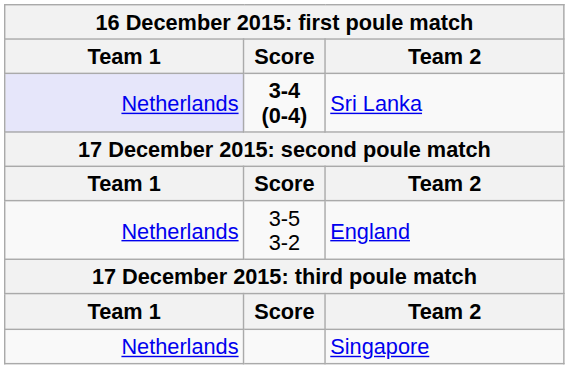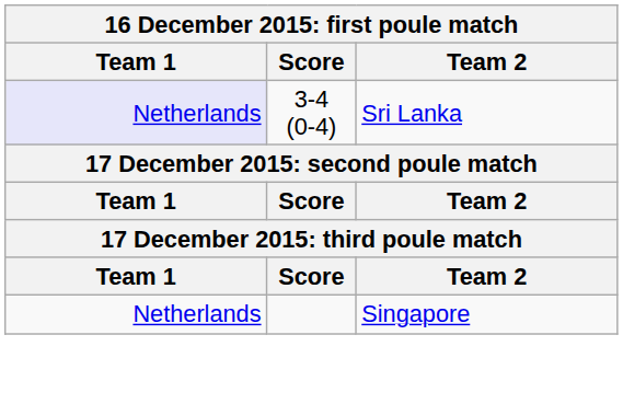Sri Lanka | Score: bold -> normal
- row: Netherlands | 3-5 3-2 | England
